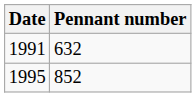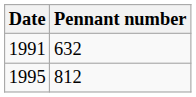1995 | Pennant number: 852 -> 812
